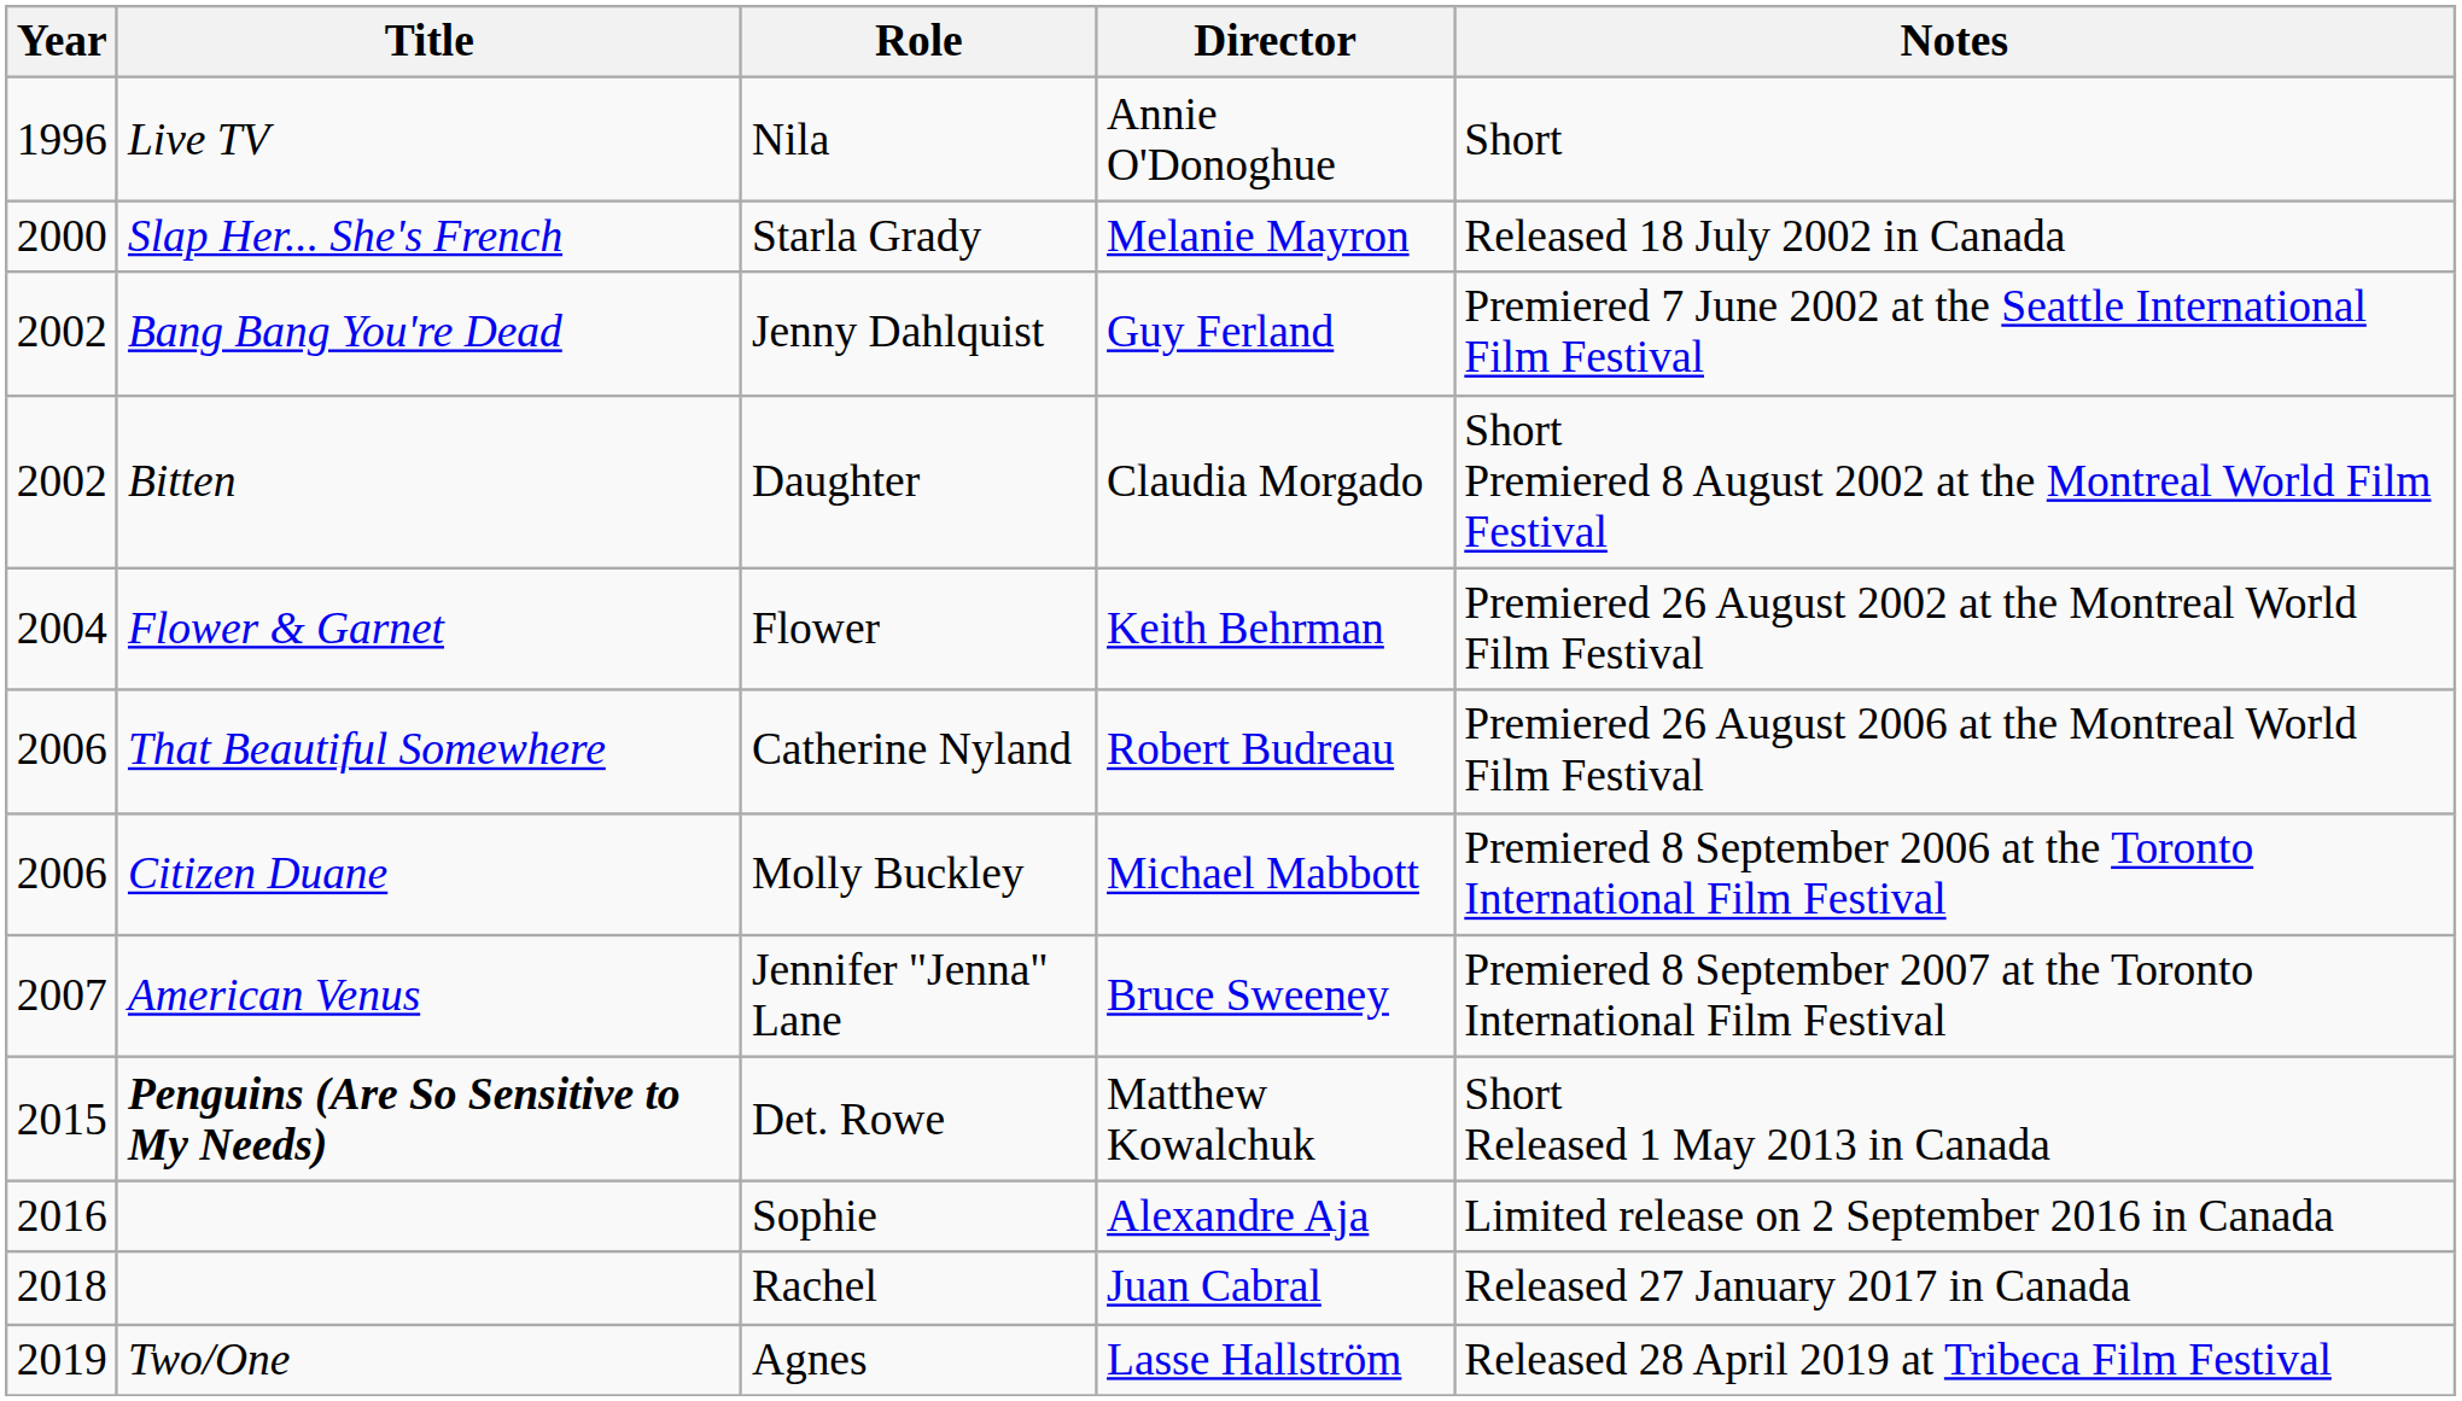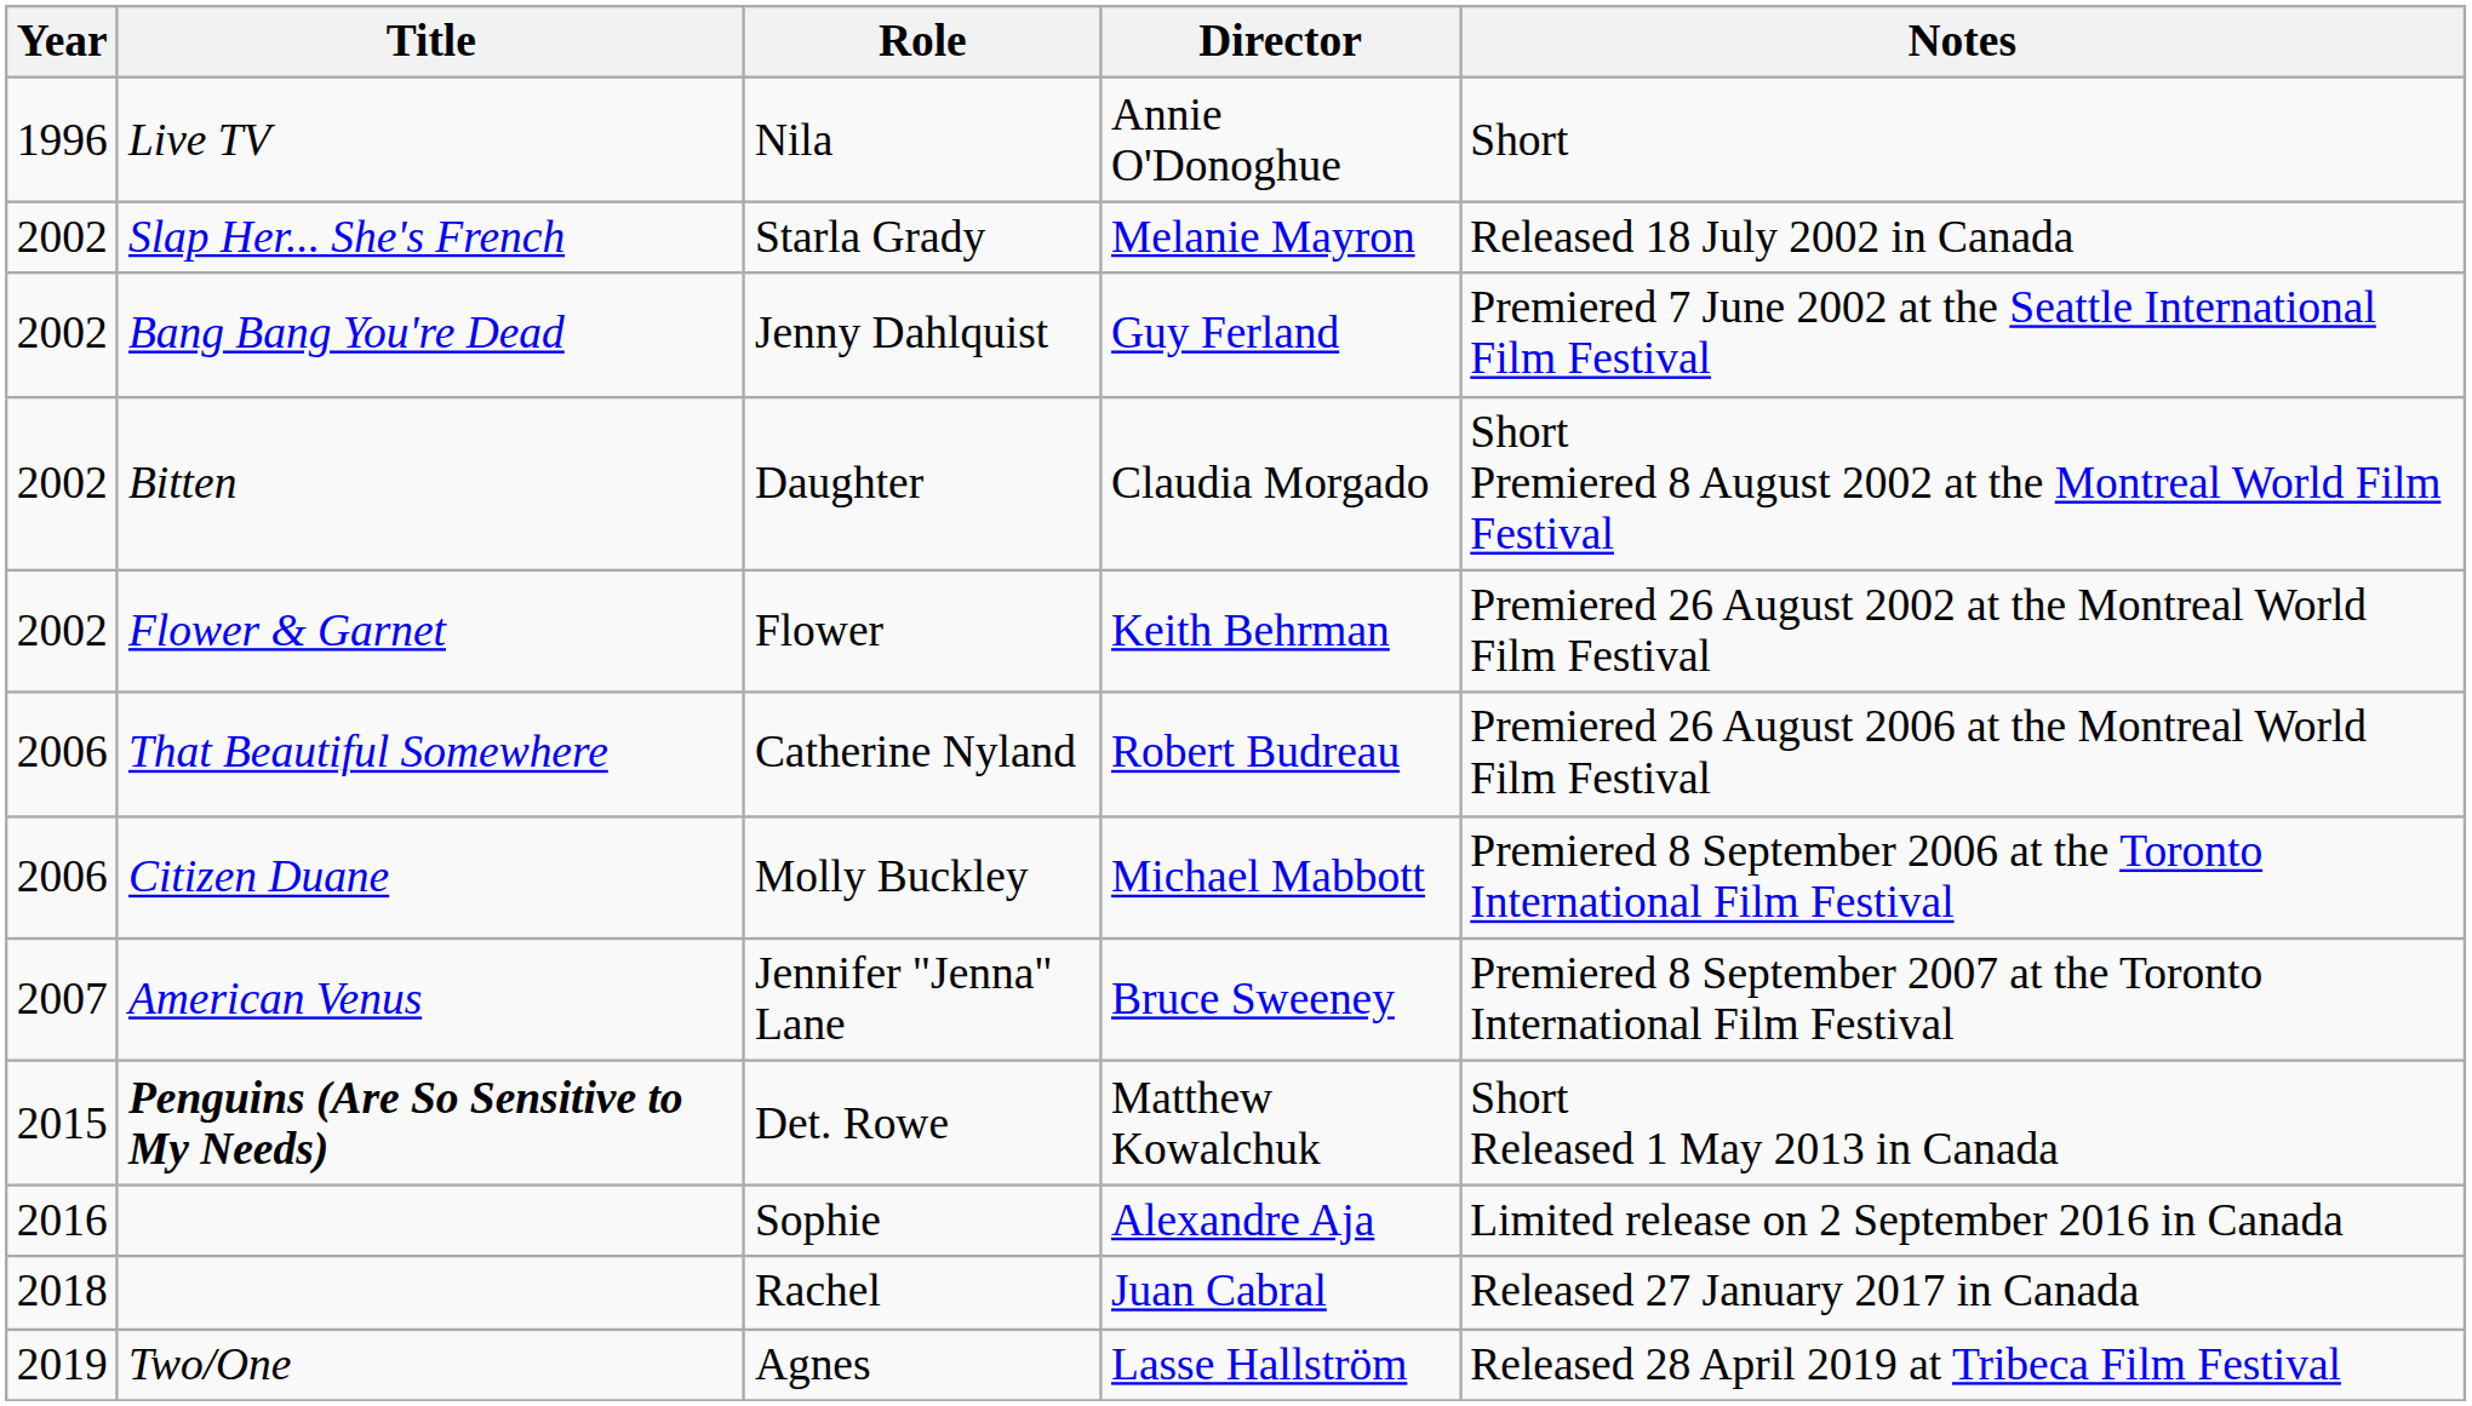Starla Grady | Year: 2000 -> 2002
Flower | Year: 2004 -> 2002
